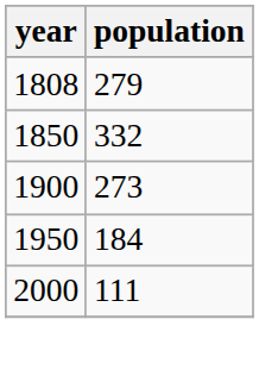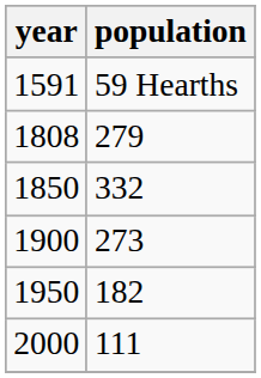+ row: 1591 | 59 Hearths
1950 | population: 184 -> 182
